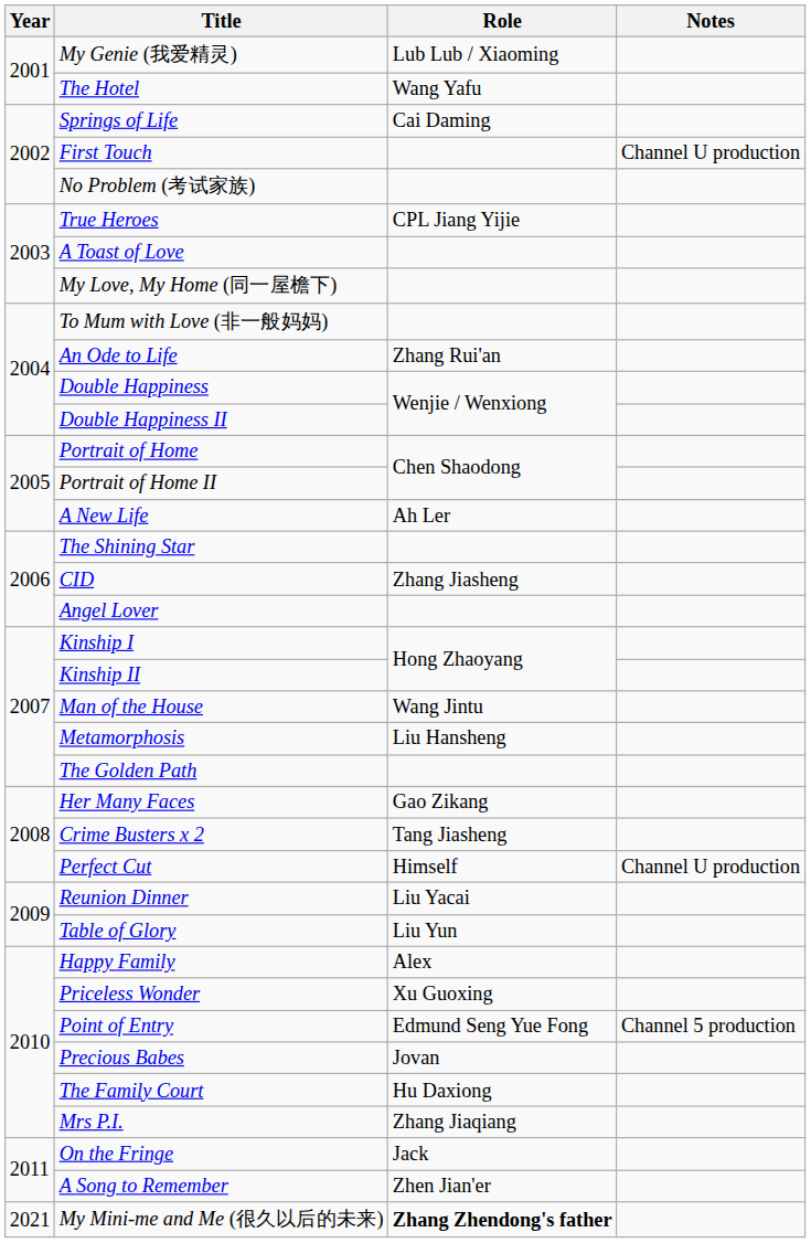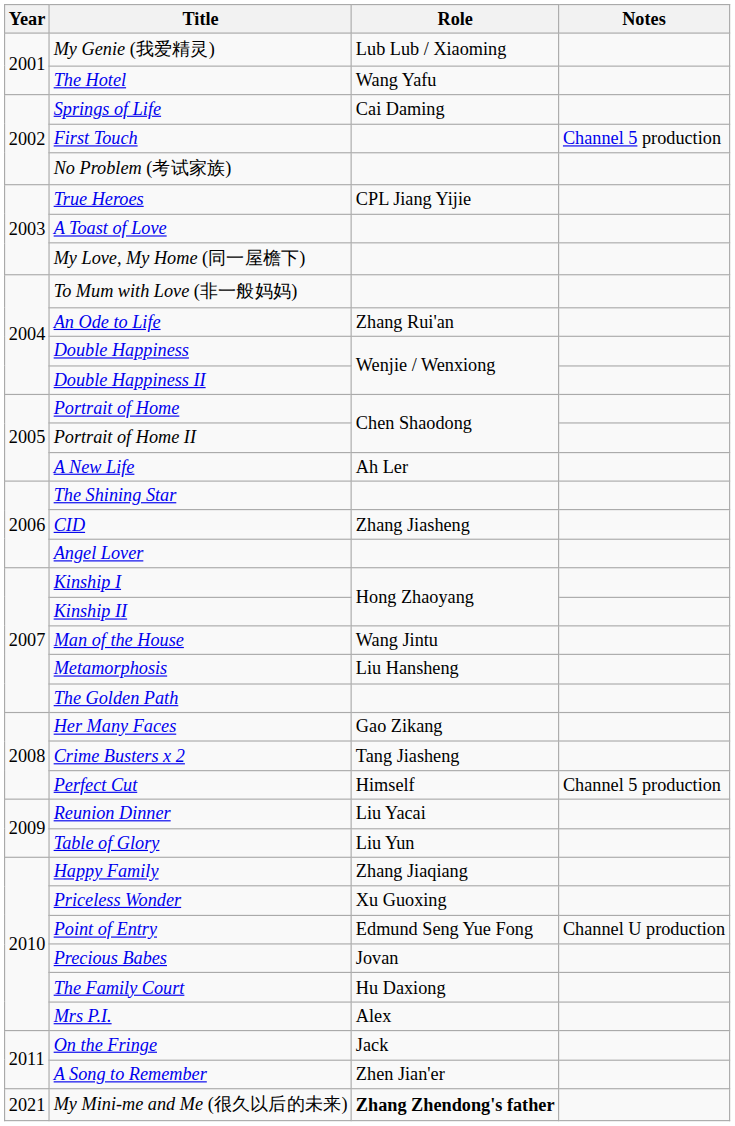First Touch | Notes: Channel U production -> Channel 5 production
Perfect Cut | Notes: Channel U production -> Channel 5 production
Happy Family | Role: Alex -> Zhang Jiaqiang
Point of Entry | Notes: Channel 5 production -> Channel U production
Mrs P.I. | Role: Zhang Jiaqiang -> Alex
